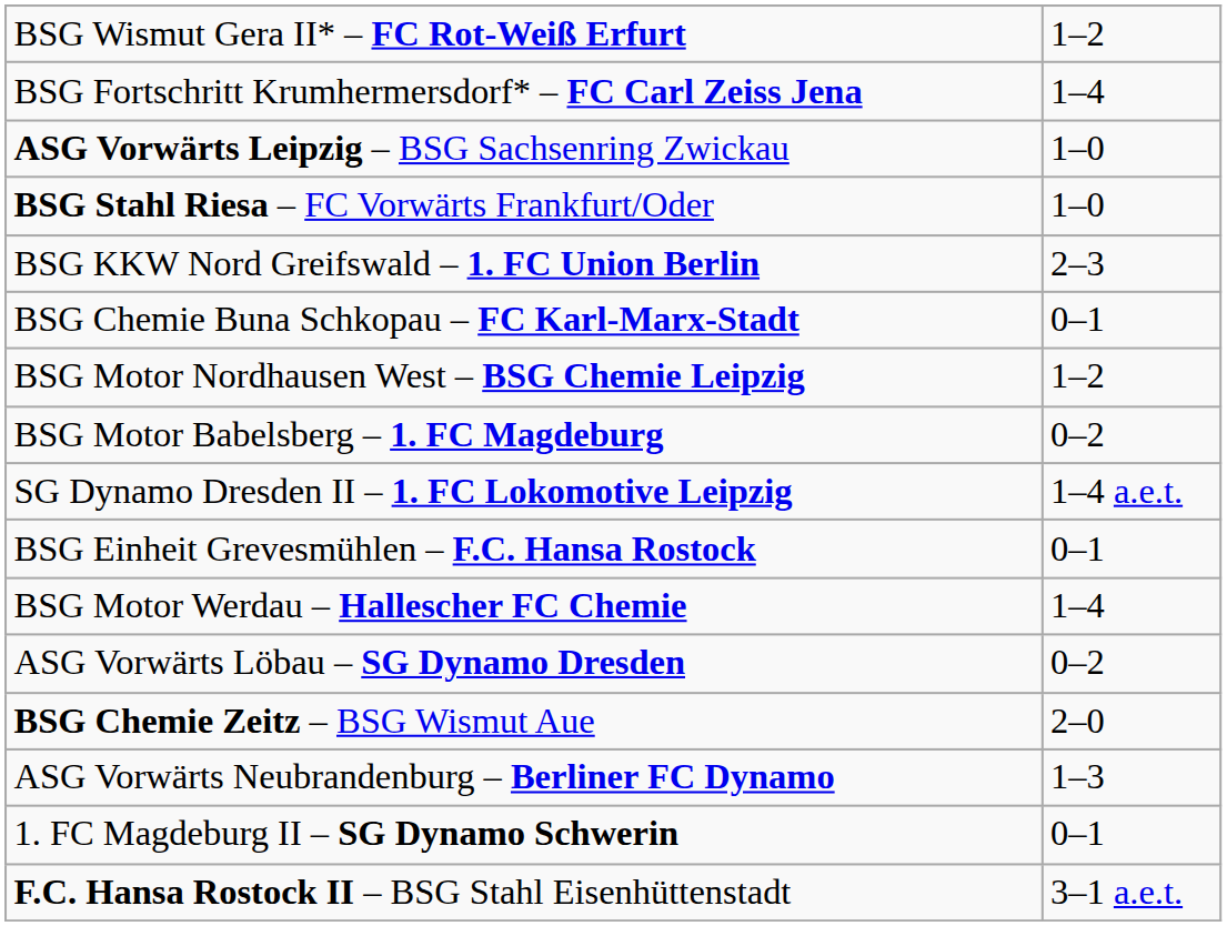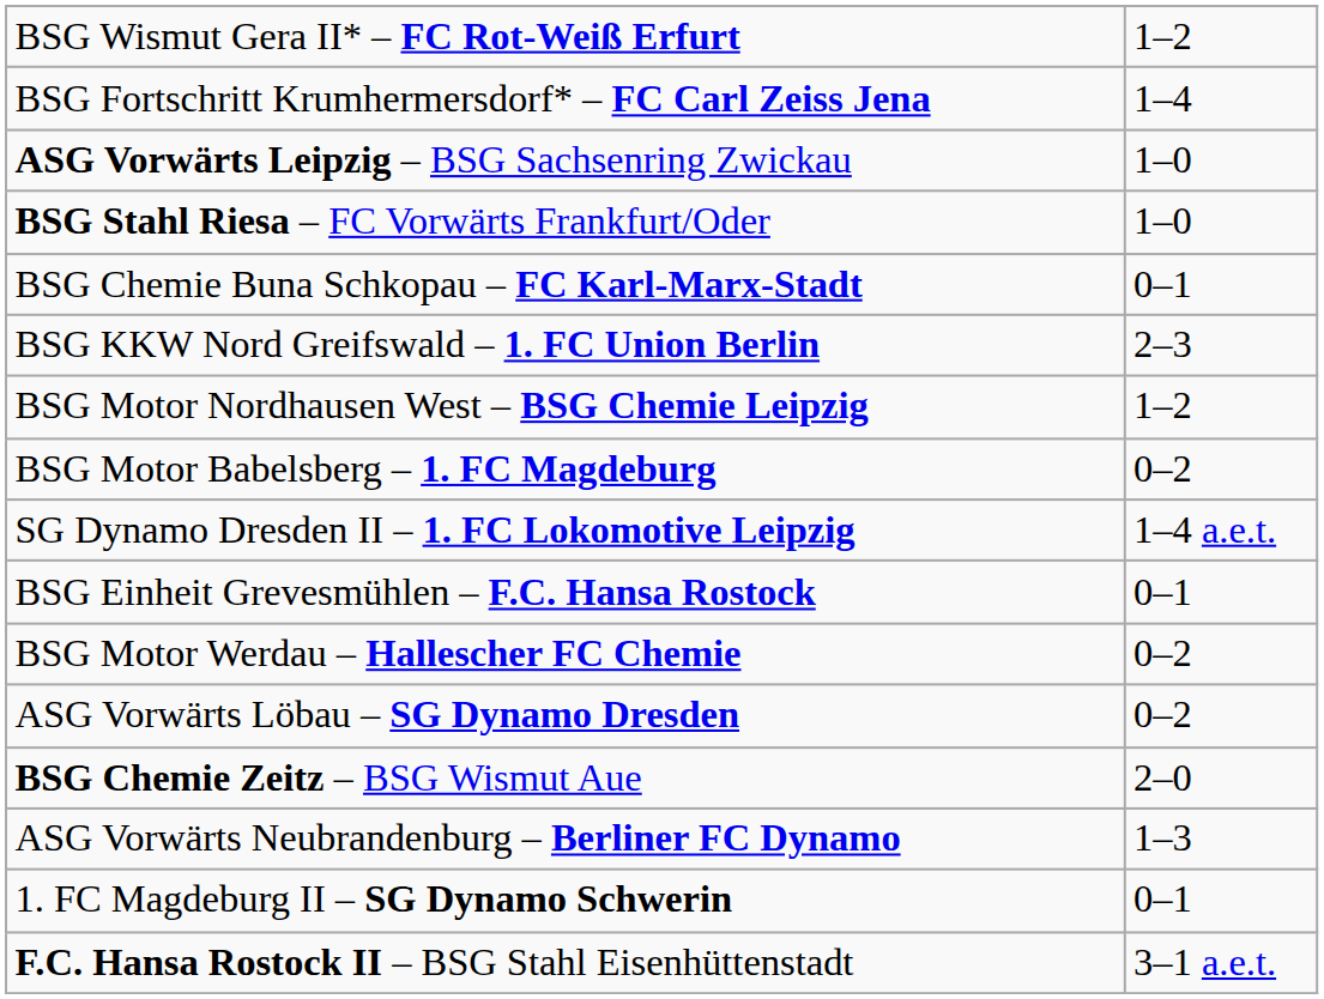rows swapped: BSG KKW Nord Greifswald – 1. FC Union Berlin <-> BSG Chemie Buna Schkopau – FC Karl-Marx-Stadt
BSG Motor Werdau – Hallescher FC Chemie | column 2: 1–4 -> 0–2
